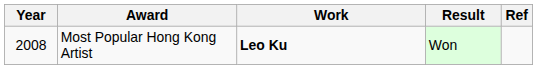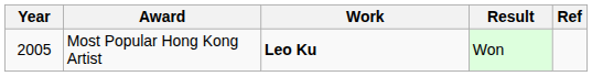Most Popular Hong Kong Artist | Year: 2008 -> 2005
